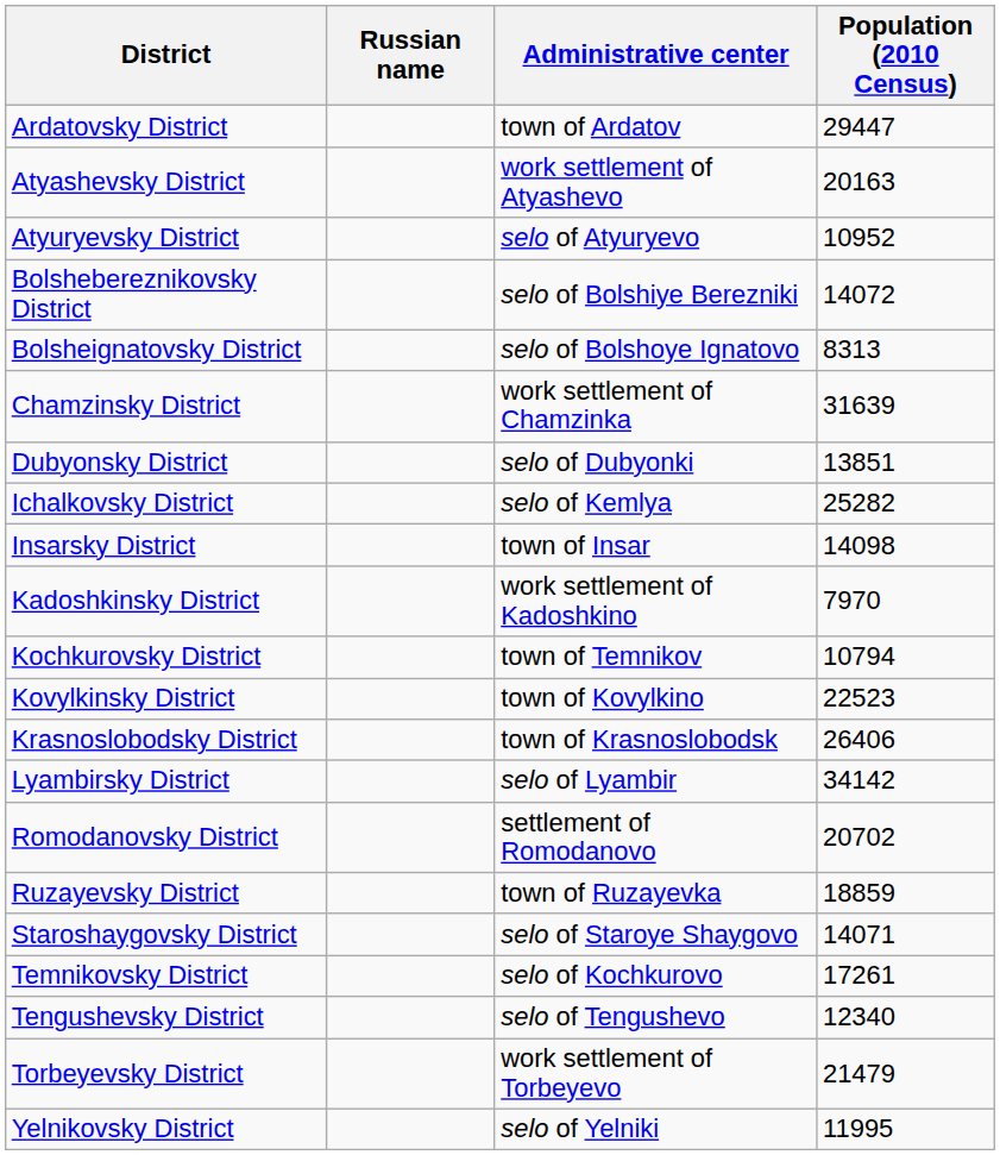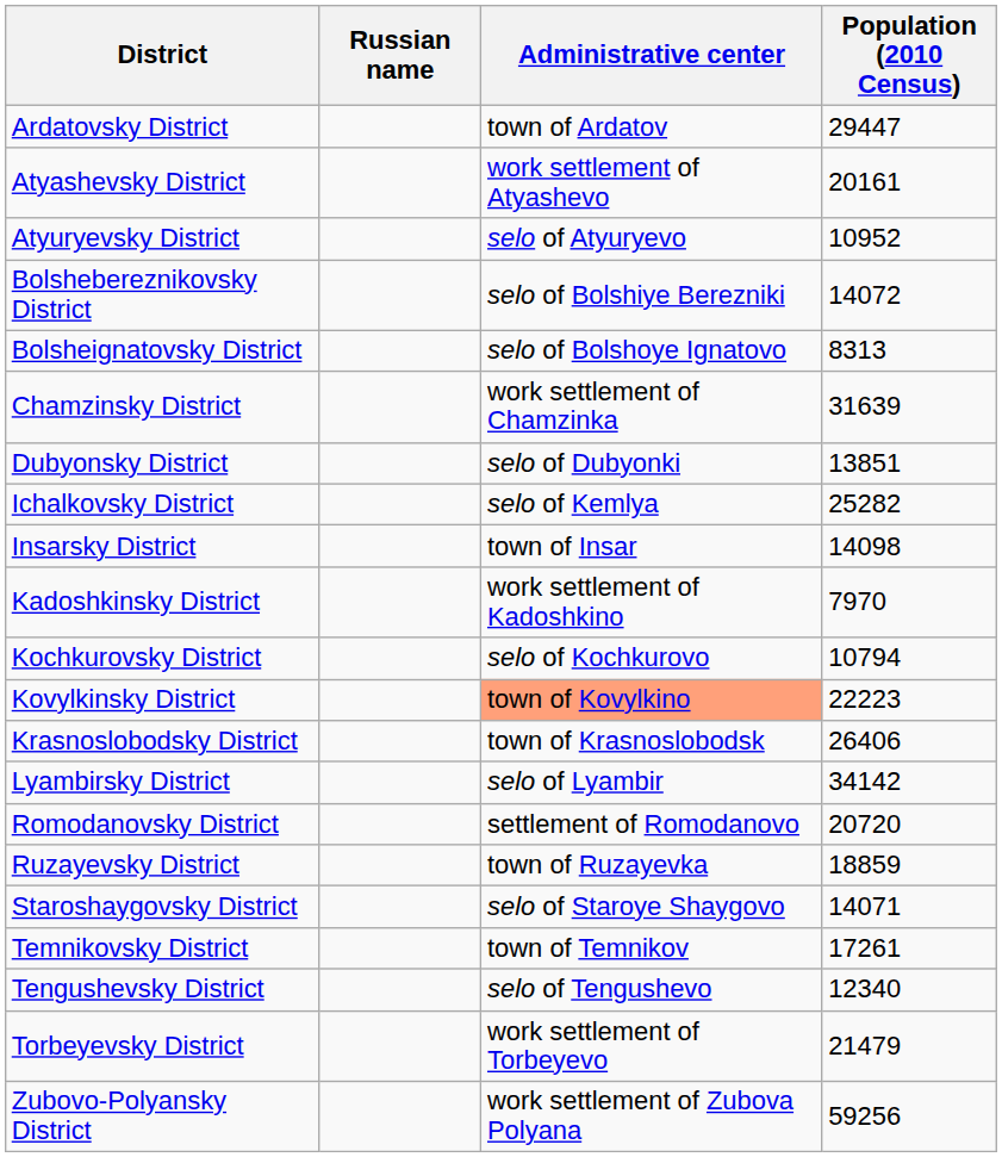Atyashevsky District | Population (2010 Census): 20163 -> 20161
Kochkurovsky District | Administrative center: town of Temnikov -> selo of Kochkurovo
Kovylkinsky District | Administrative center: no background -> lightsalmon background
Kovylkinsky District | Population (2010 Census): 22523 -> 22223
Romodanovsky District | Population (2010 Census): 20702 -> 20720
Temnikovsky District | Administrative center: selo of Kochkurovo -> town of Temnikov
- row: Yelnikovsky District | selo of Yelniki | 11995
+ row: Zubovo-Polyansky District | work settlement of Zubova Polyana | 59256
